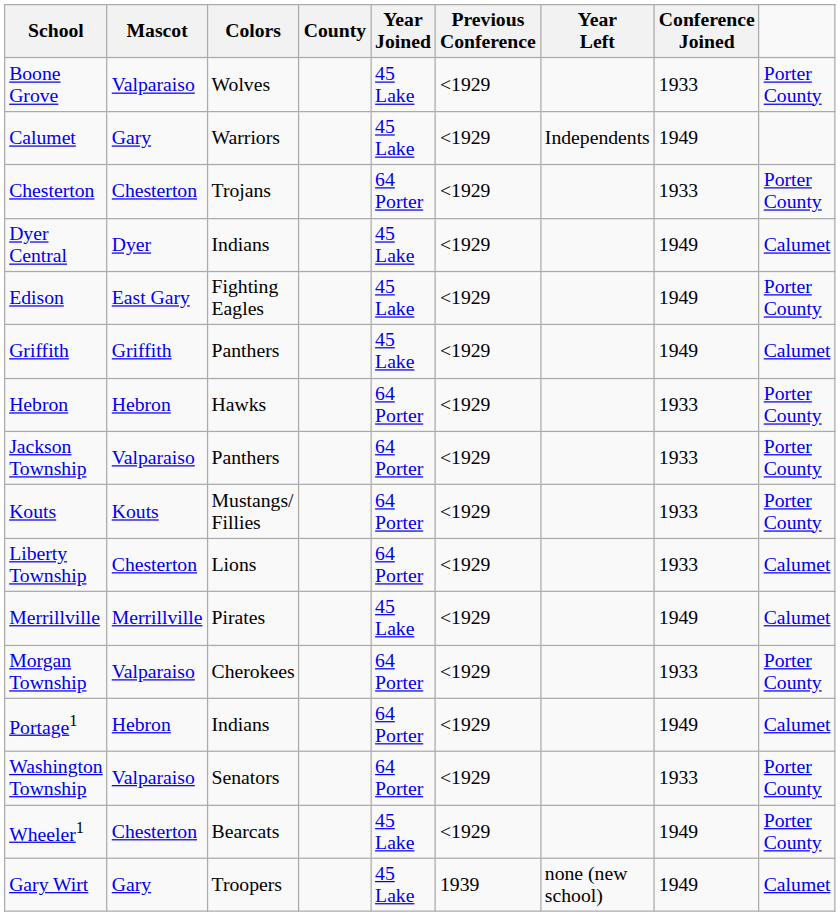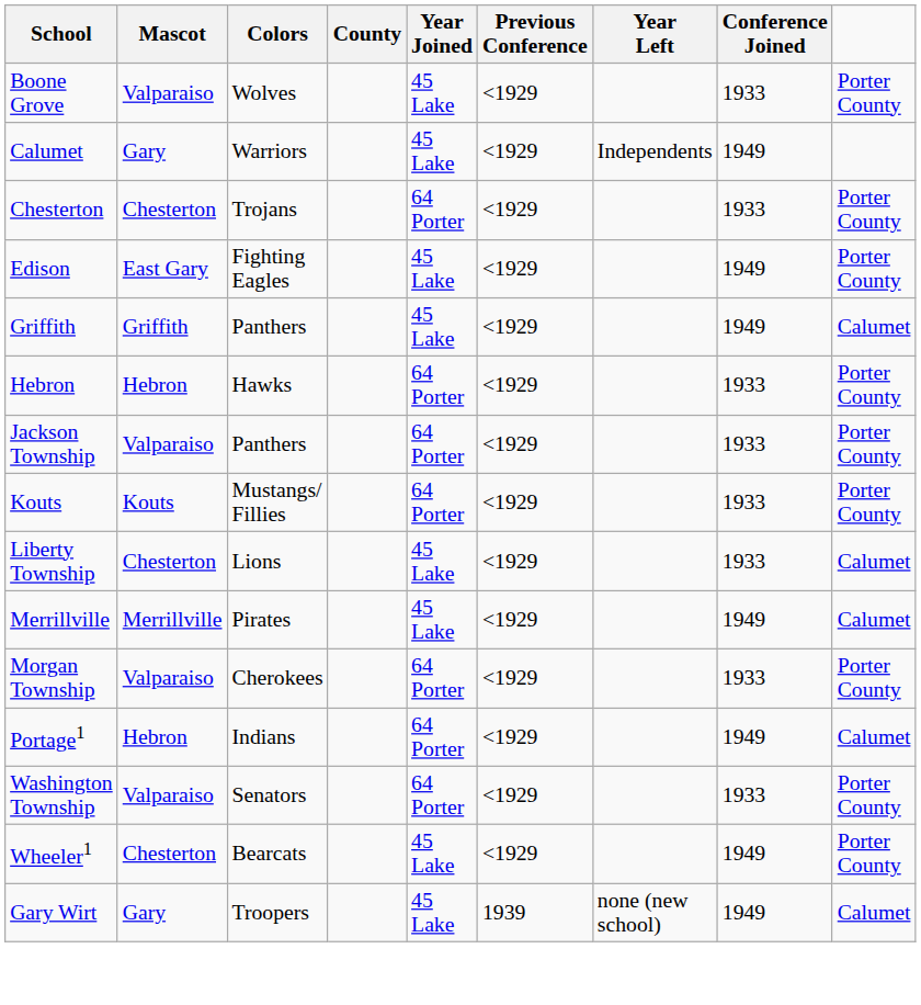- row: Dyer Central | Dyer | Indians | 45 Lake | <1929 | 1949 | Calumet
Liberty Township | Year Joined: 64 Porter -> 45 Lake
